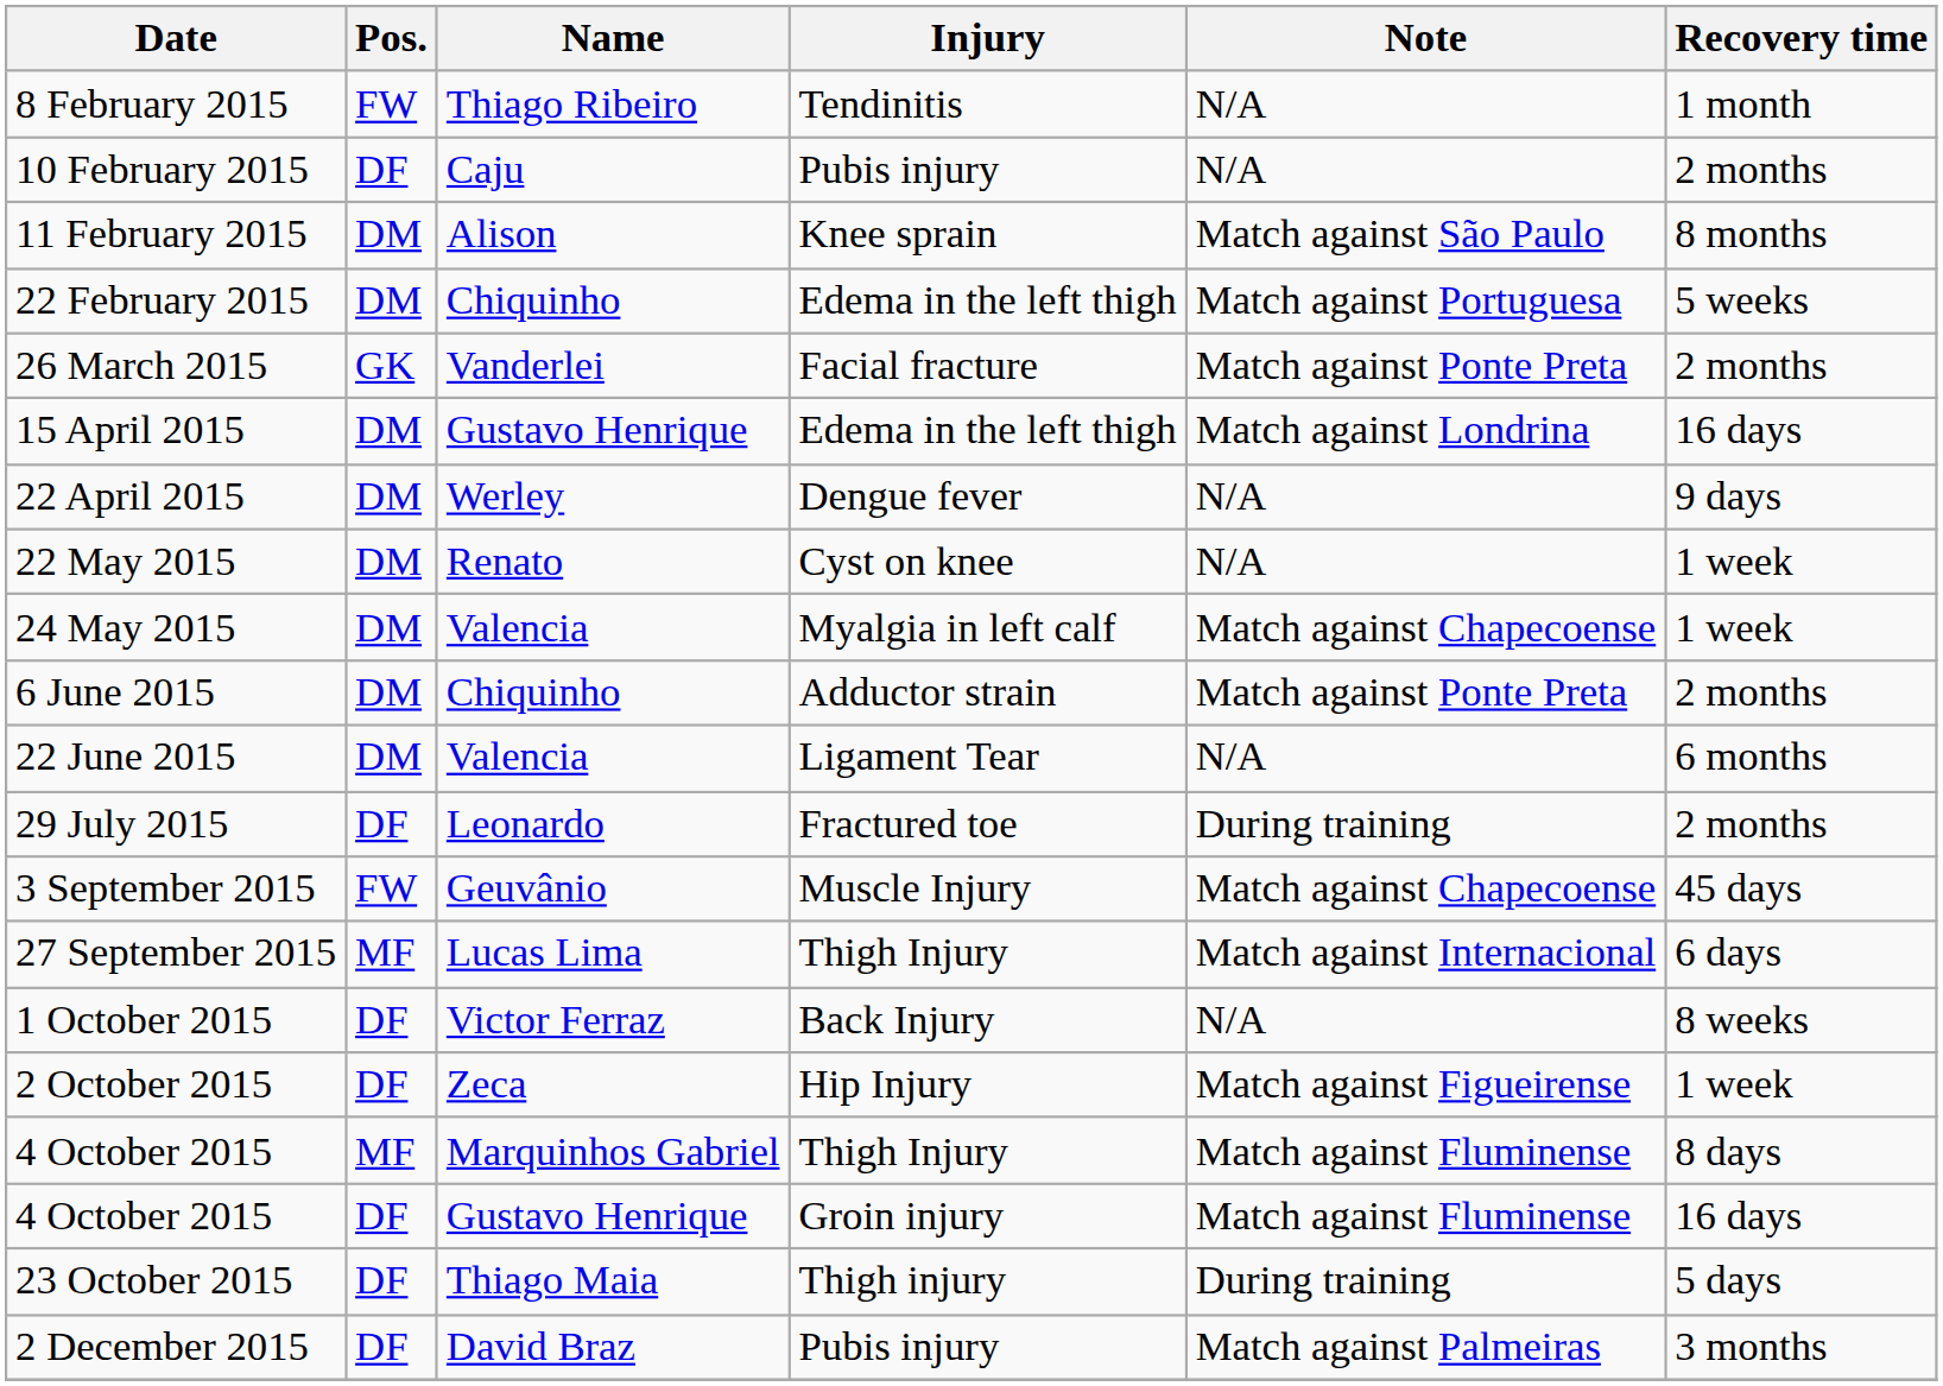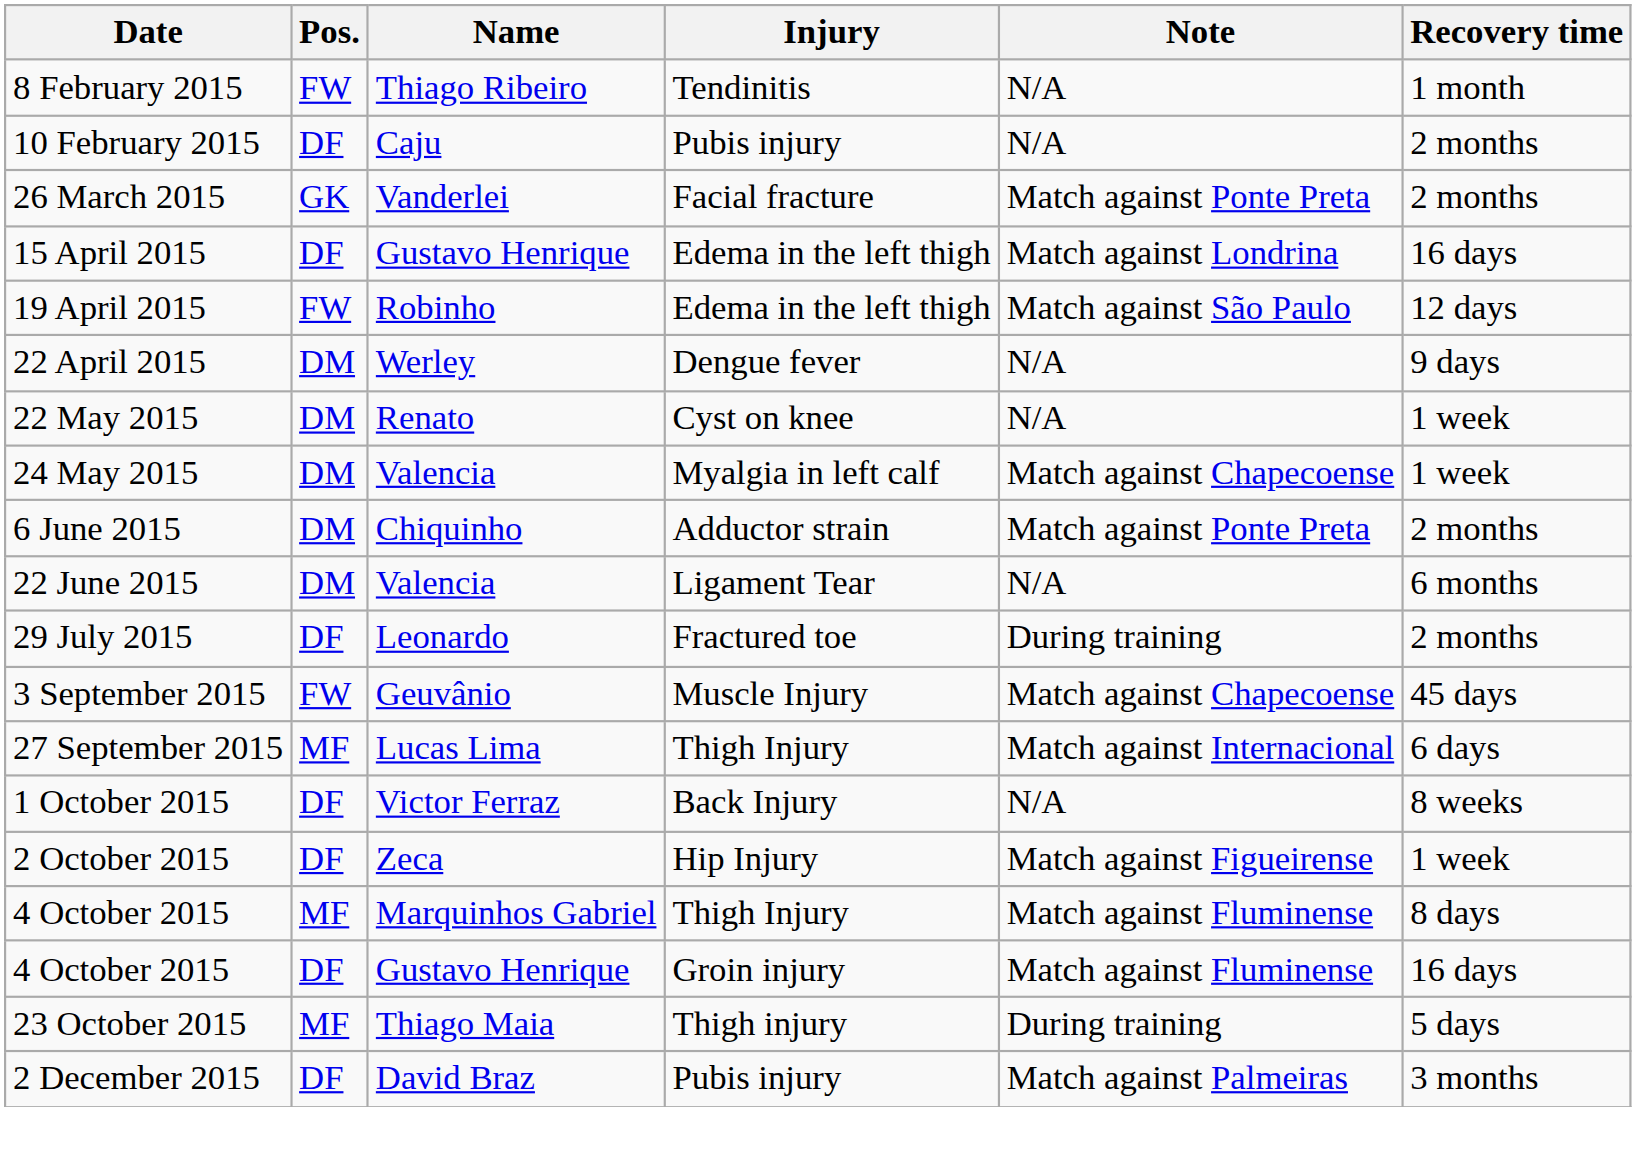- row: 11 February 2015 | DM | Alison | Knee sprain | Match against São Paulo | 8 months
- row: 22 February 2015 | DM | Chiquinho | Edema in the left thigh | Match against Portuguesa | 5 weeks
15 April 2015 | Pos.: DM -> DF
+ row: 19 April 2015 | FW | Robinho | Edema in the left thigh | Match against São Paulo | 12 days
23 October 2015 | Pos.: DF -> MF
